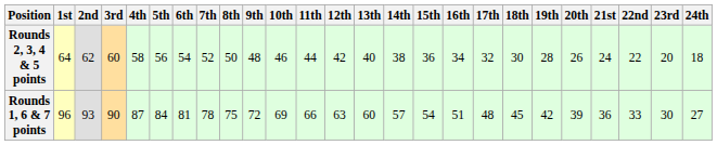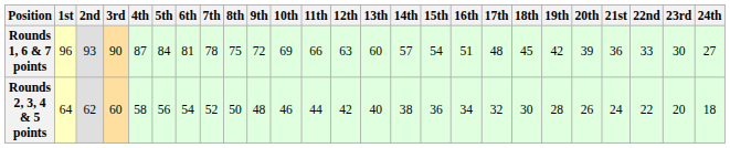rows swapped: Rounds 1, 6 & 7 points <-> Rounds 2, 3, 4 & 5 points
